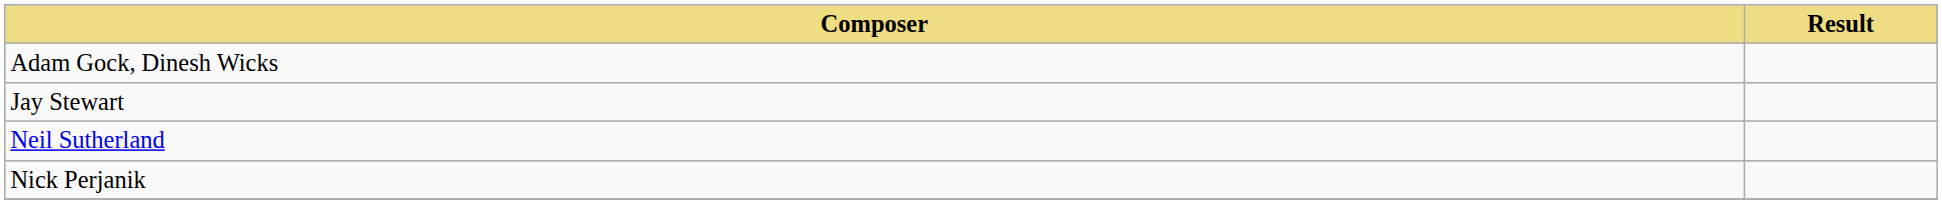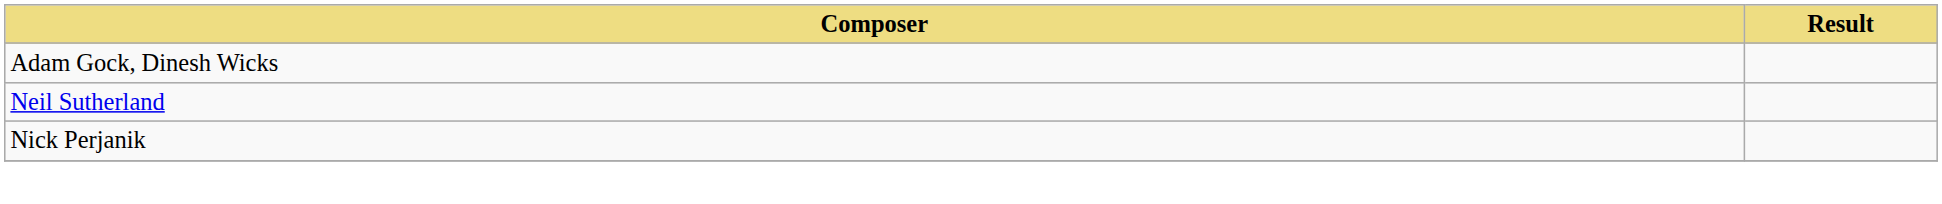- row: Jay Stewart
